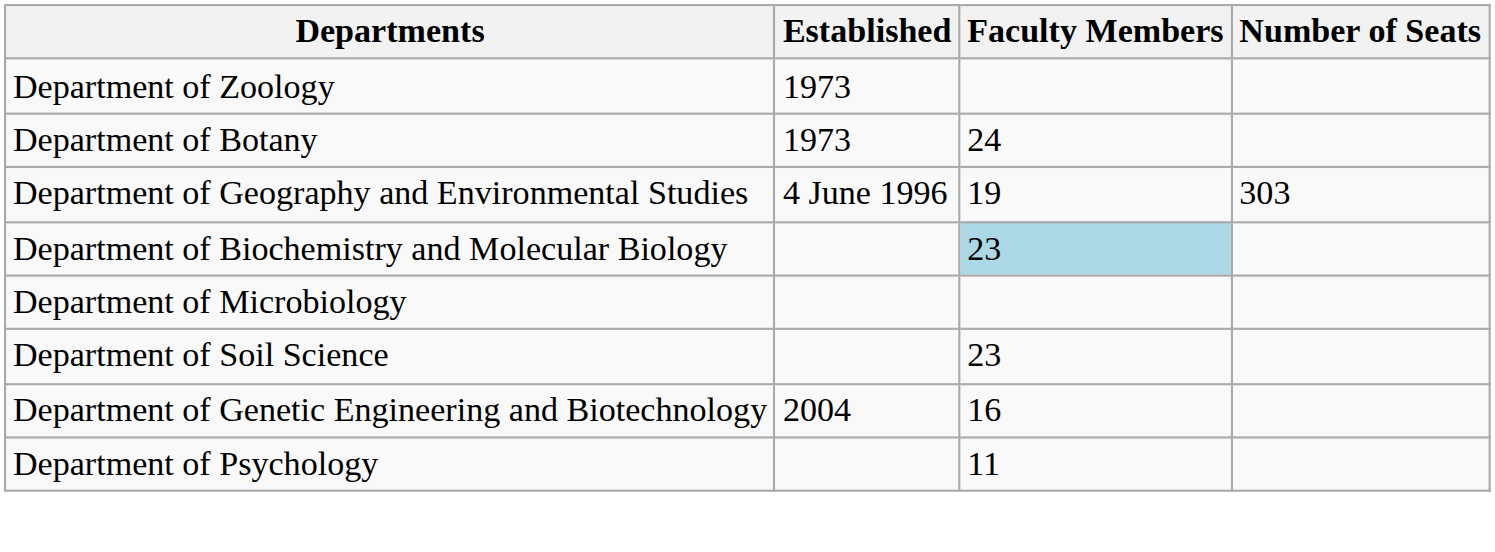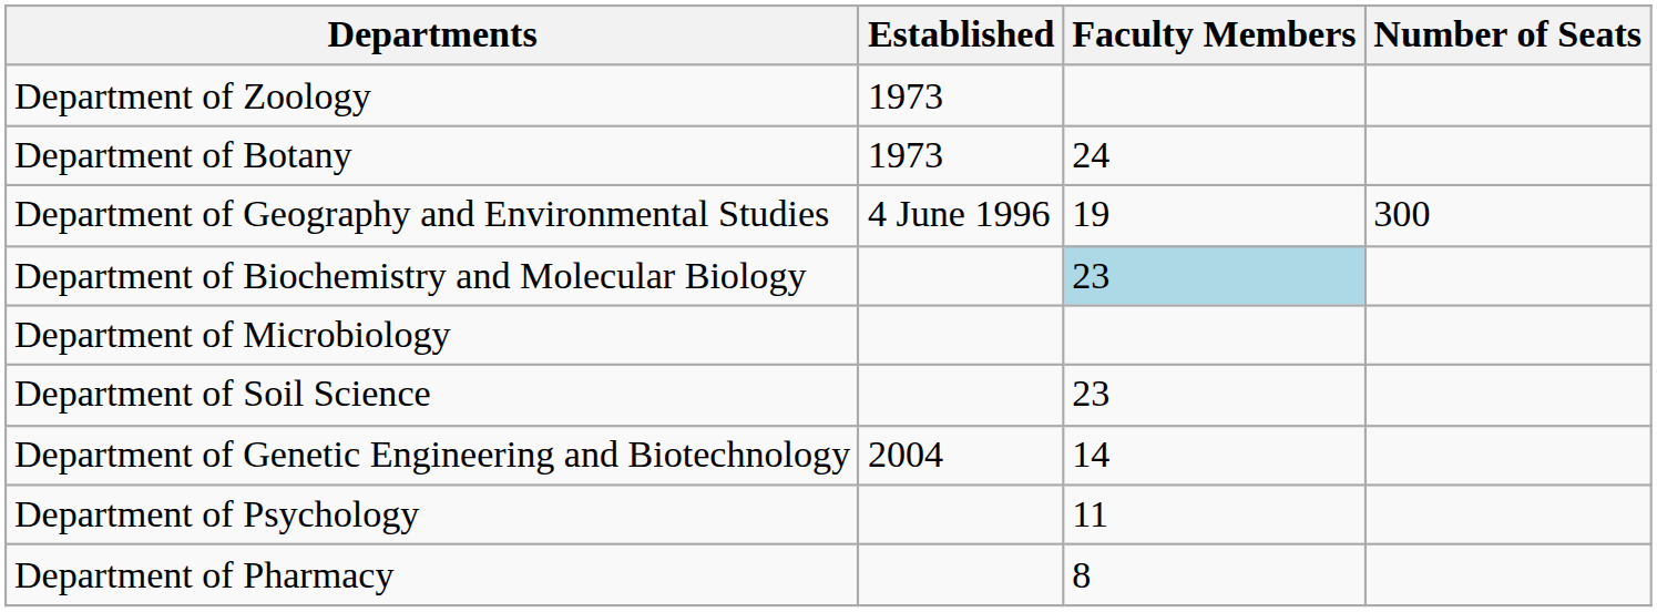Department of Geography and Environmental Studies | Number of Seats: 303 -> 300
Department of Genetic Engineering and Biotechnology | Faculty Members: 16 -> 14
+ row: Department of Pharmacy | 8
